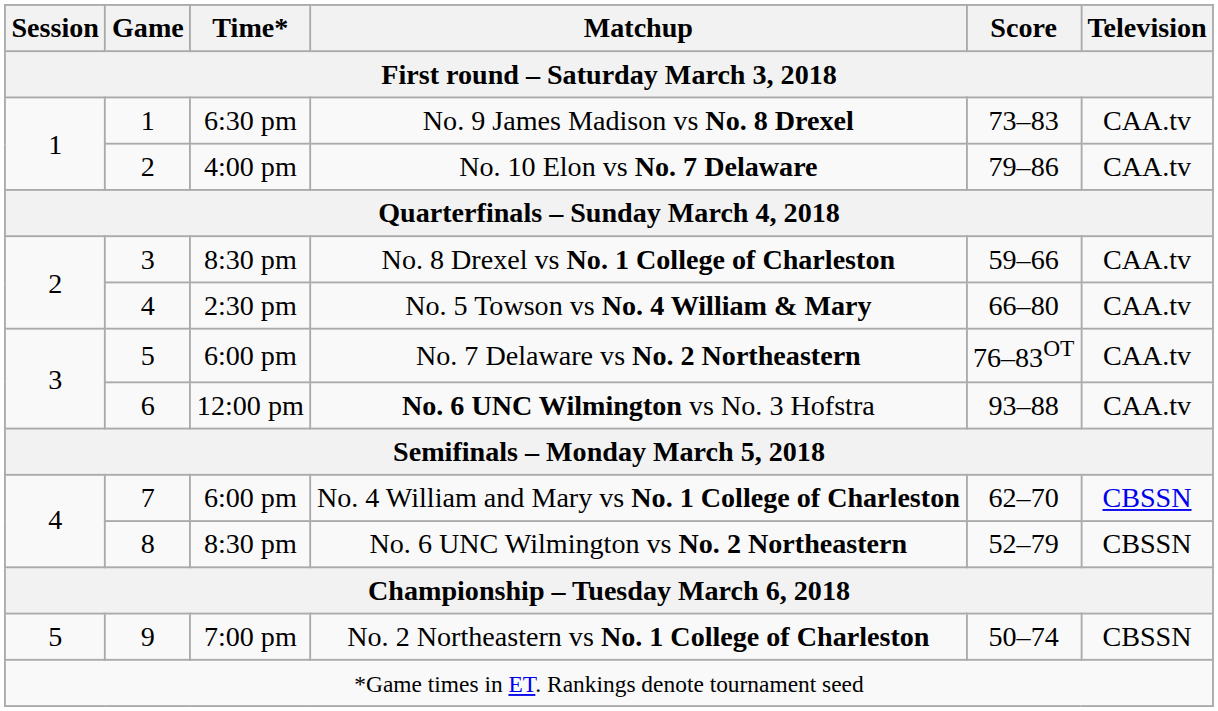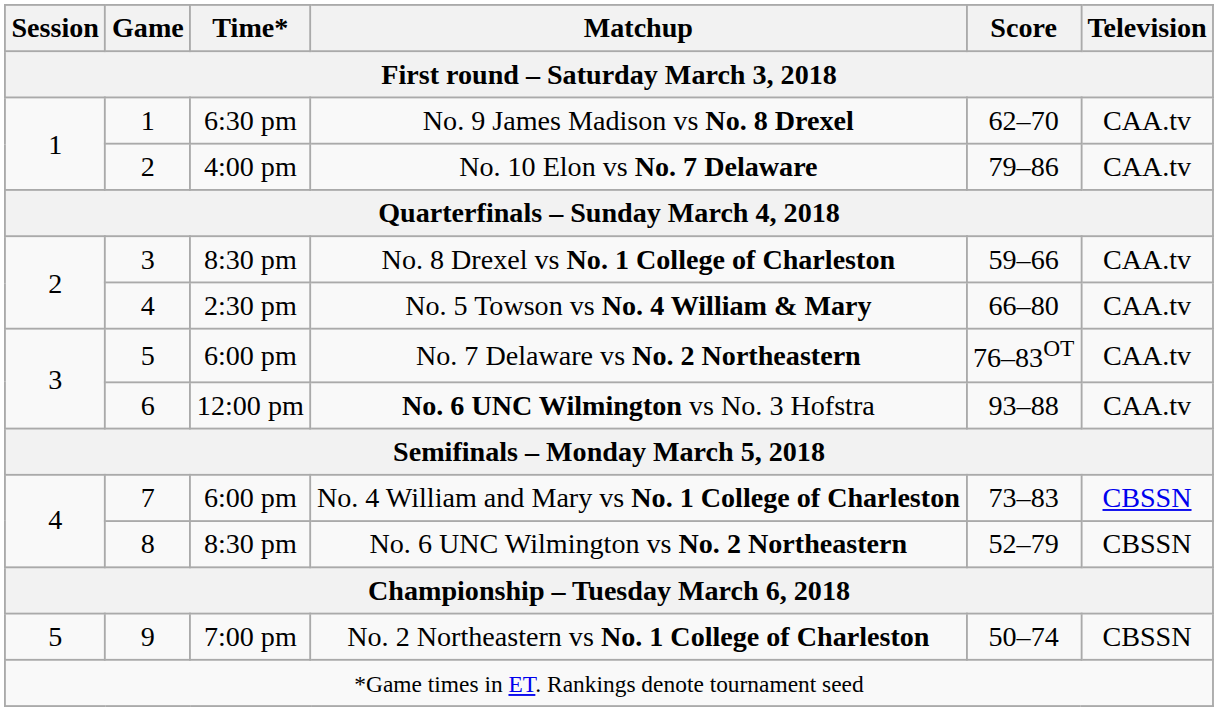No. 9 James Madison vs No. 8 Drexel | Score: 73–83 -> 62–70
No. 4 William and Mary vs No. 1 College of Charleston | Score: 62–70 -> 73–83
